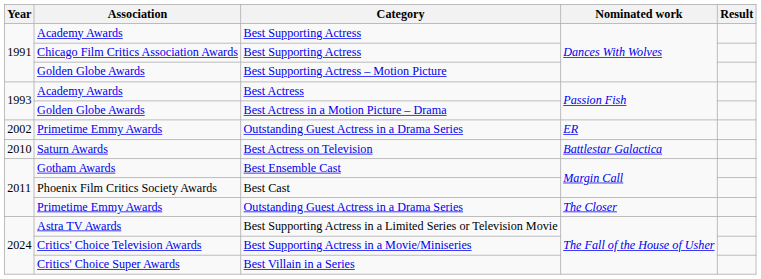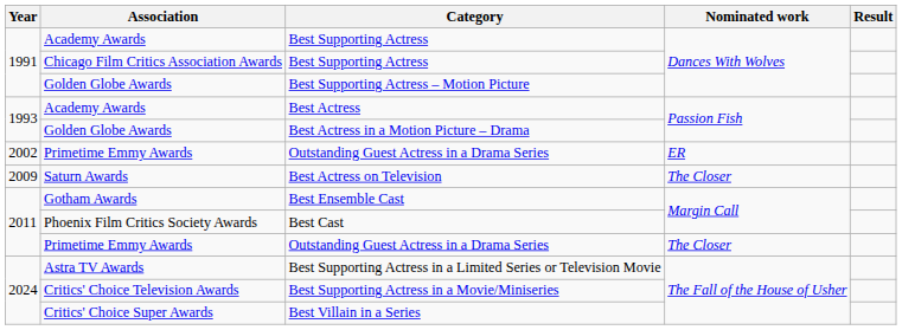Best Actress on Television | Year: 2010 -> 2009
Best Actress on Television | Nominated work: Battlestar Galactica -> The Closer
